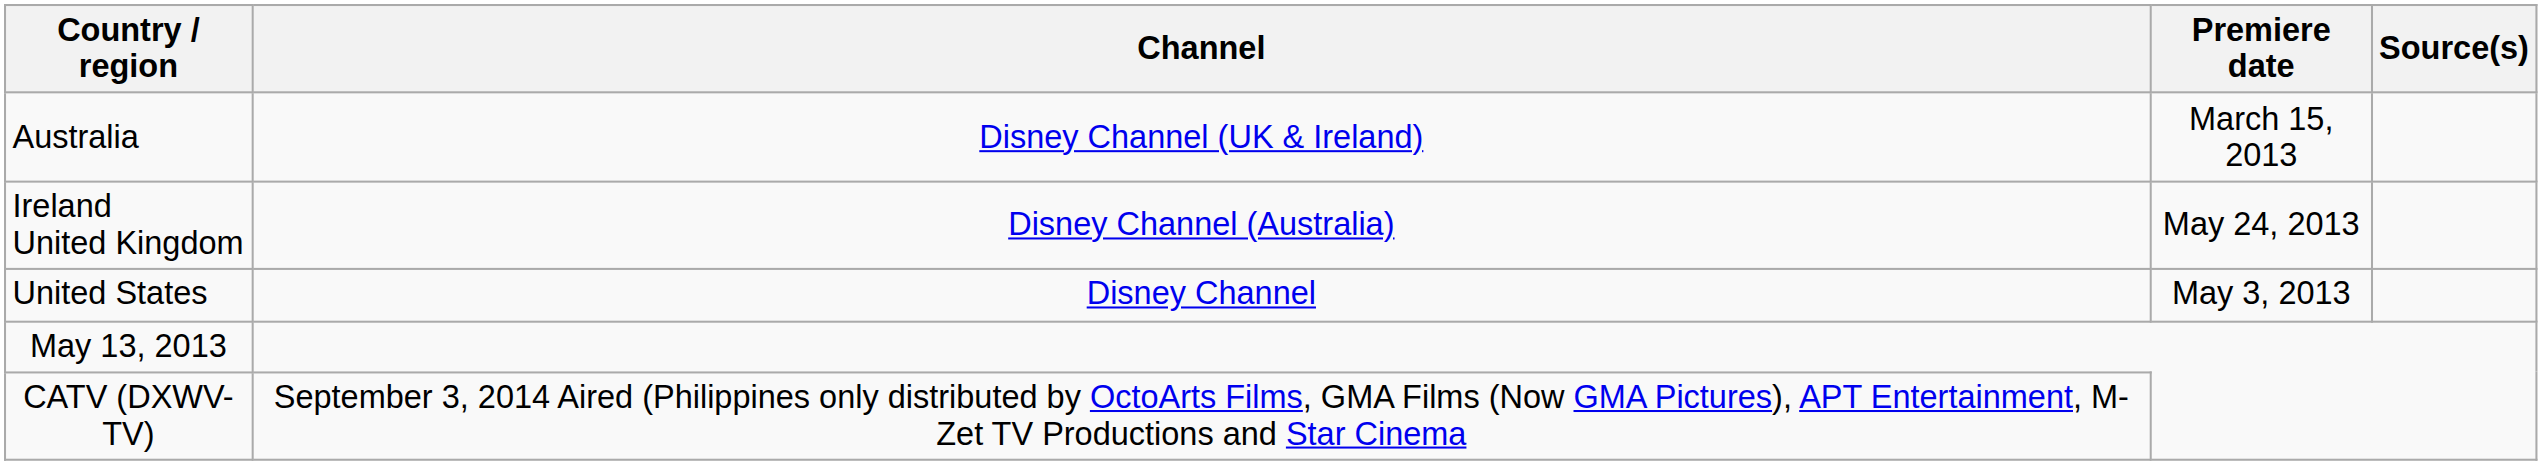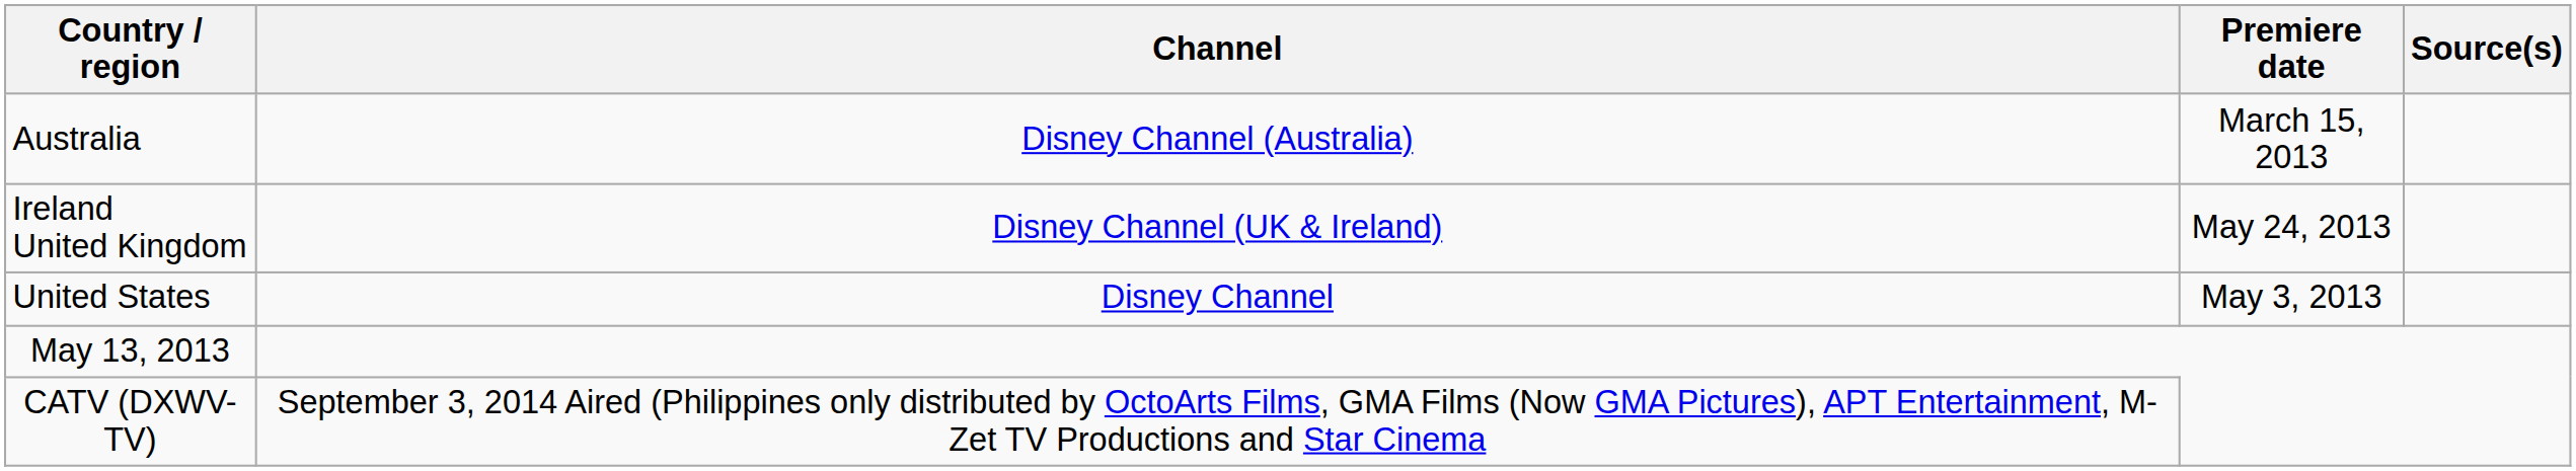Australia | Channel: Disney Channel (UK & Ireland) -> Disney Channel (Australia)
Ireland United Kingdom | Channel: Disney Channel (Australia) -> Disney Channel (UK & Ireland)
